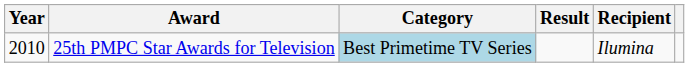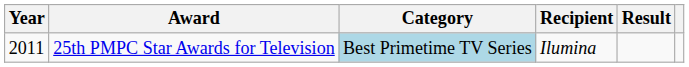columns swapped: Recipient <-> Result
25th PMPC Star Awards for Television | Year: 2010 -> 2011
